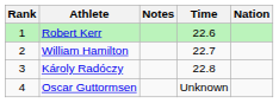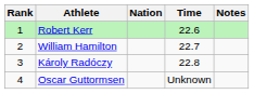columns swapped: Nation <-> Notes
